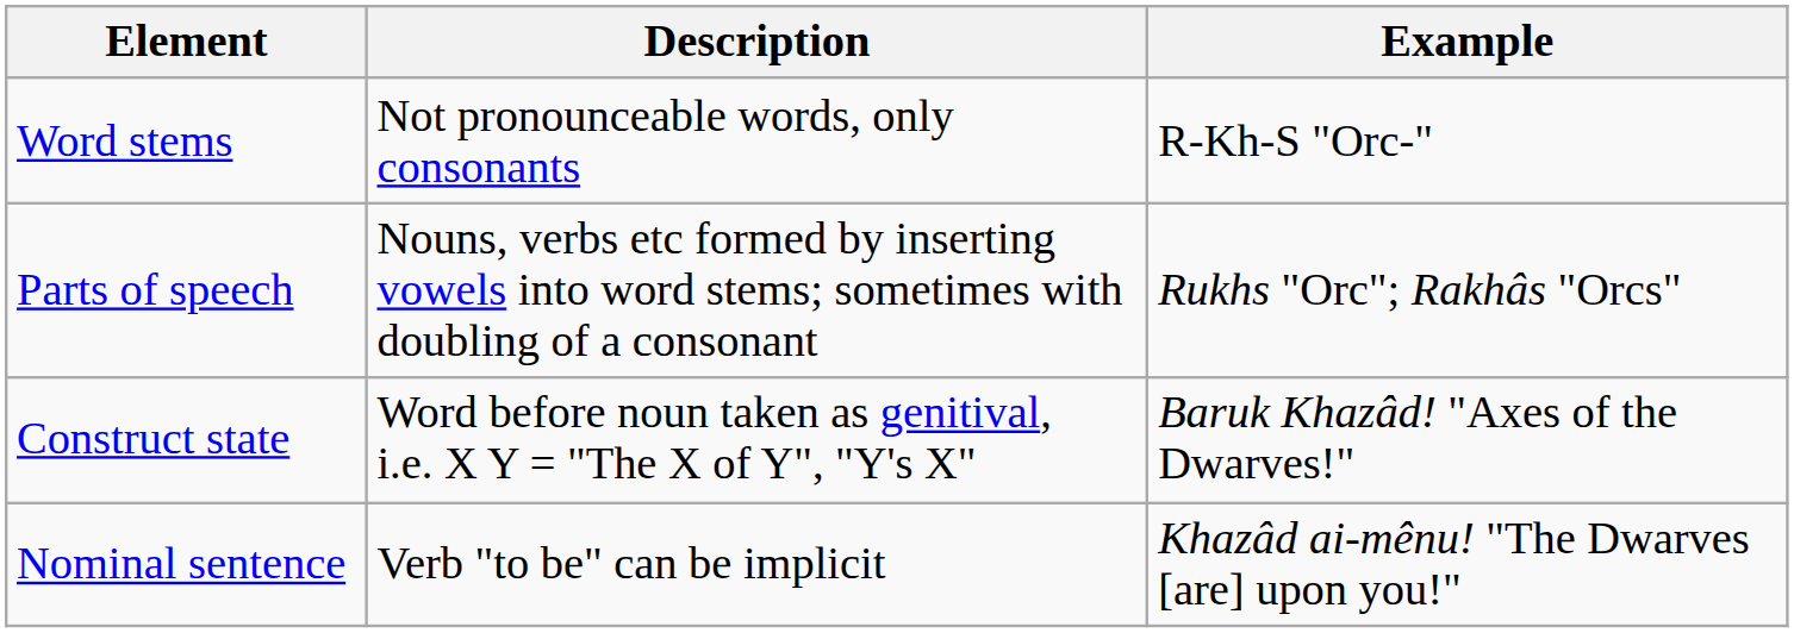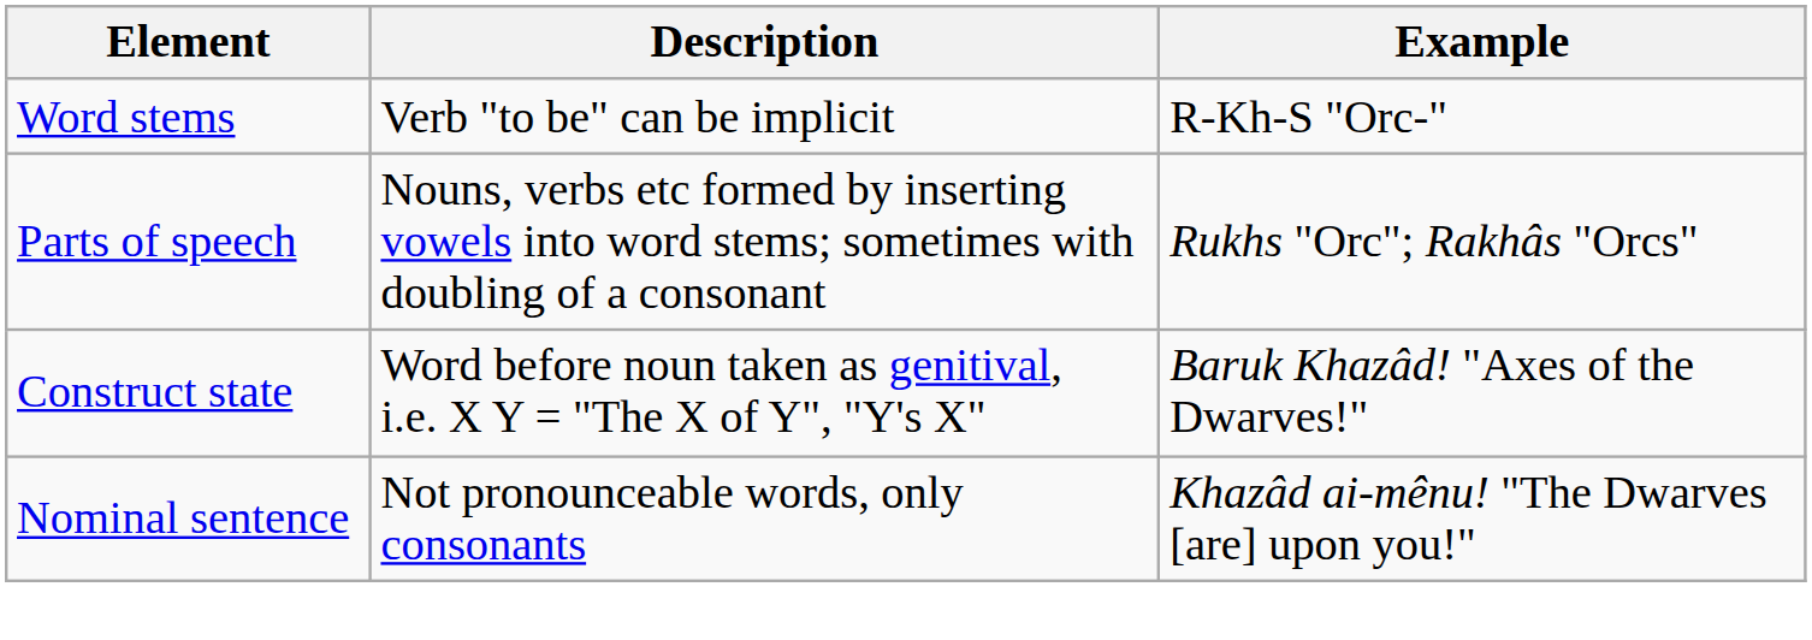Word stems | Description: Not pronounceable words, only consonants -> Verb "to be" can be implicit
Nominal sentence | Description: Verb "to be" can be implicit -> Not pronounceable words, only consonants
